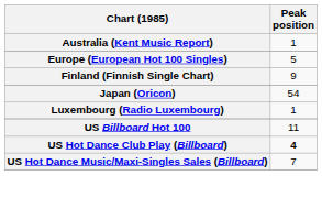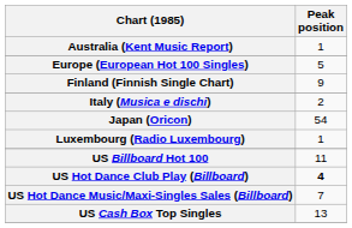+ row: Italy (Musica e dischi) | 2
+ row: US Cash Box Top Singles | 13
